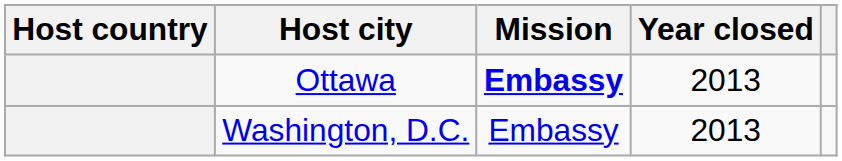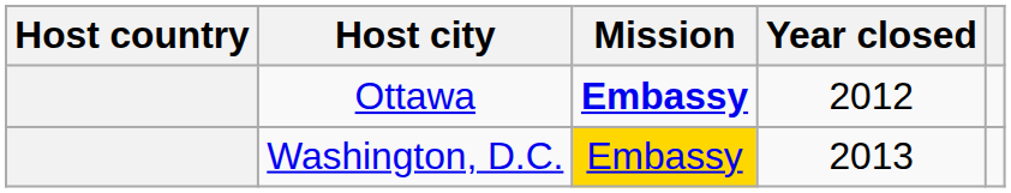Ottawa | Year closed: 2013 -> 2012
Washington, D.C. | Mission: no background -> gold background
